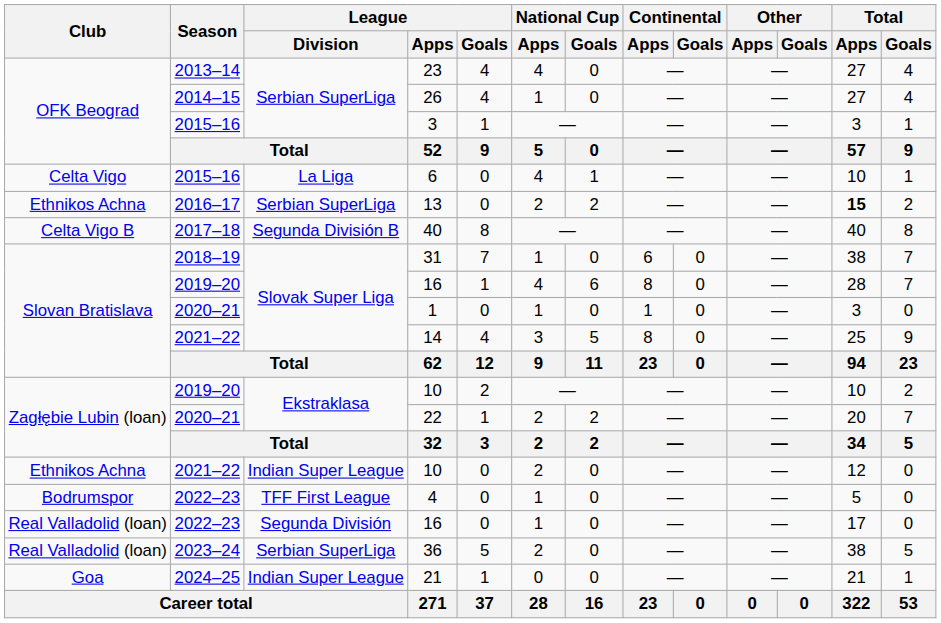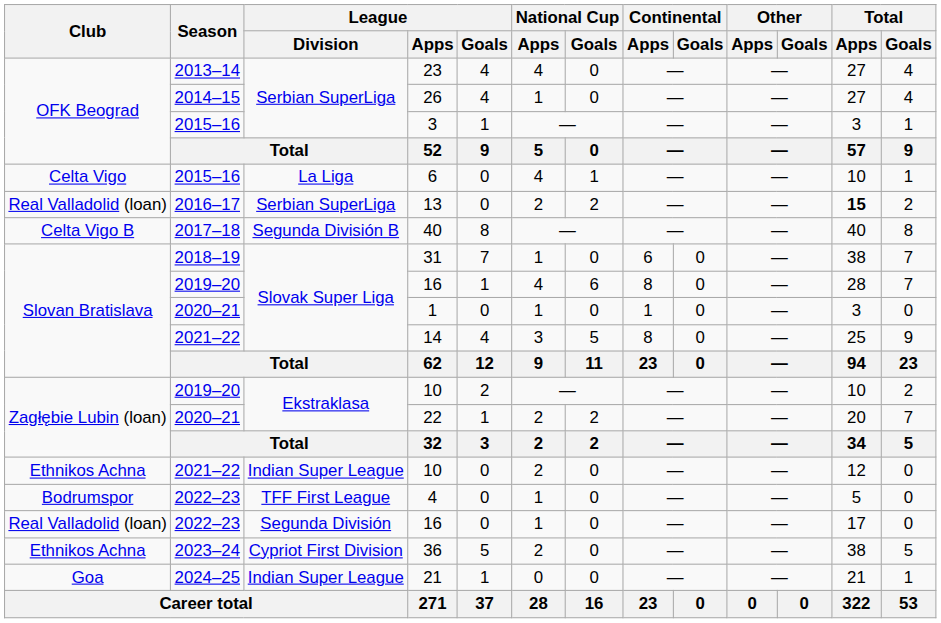13 | Club: Ethnikos Achna -> Real Valladolid (loan)
36 | Club: Real Valladolid (loan) -> Ethnikos Achna
36 | League / Division: Serbian SuperLiga -> Cypriot First Division
